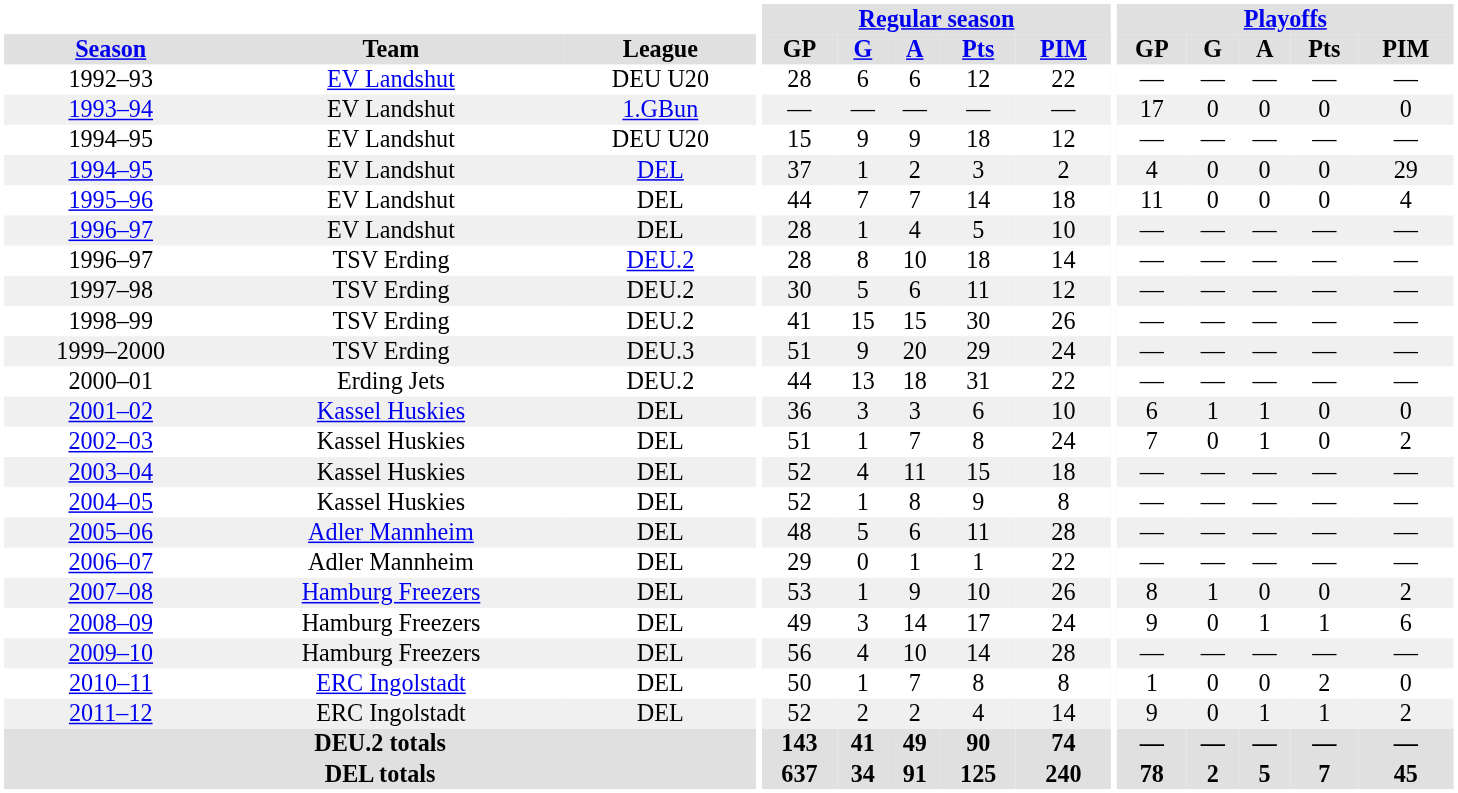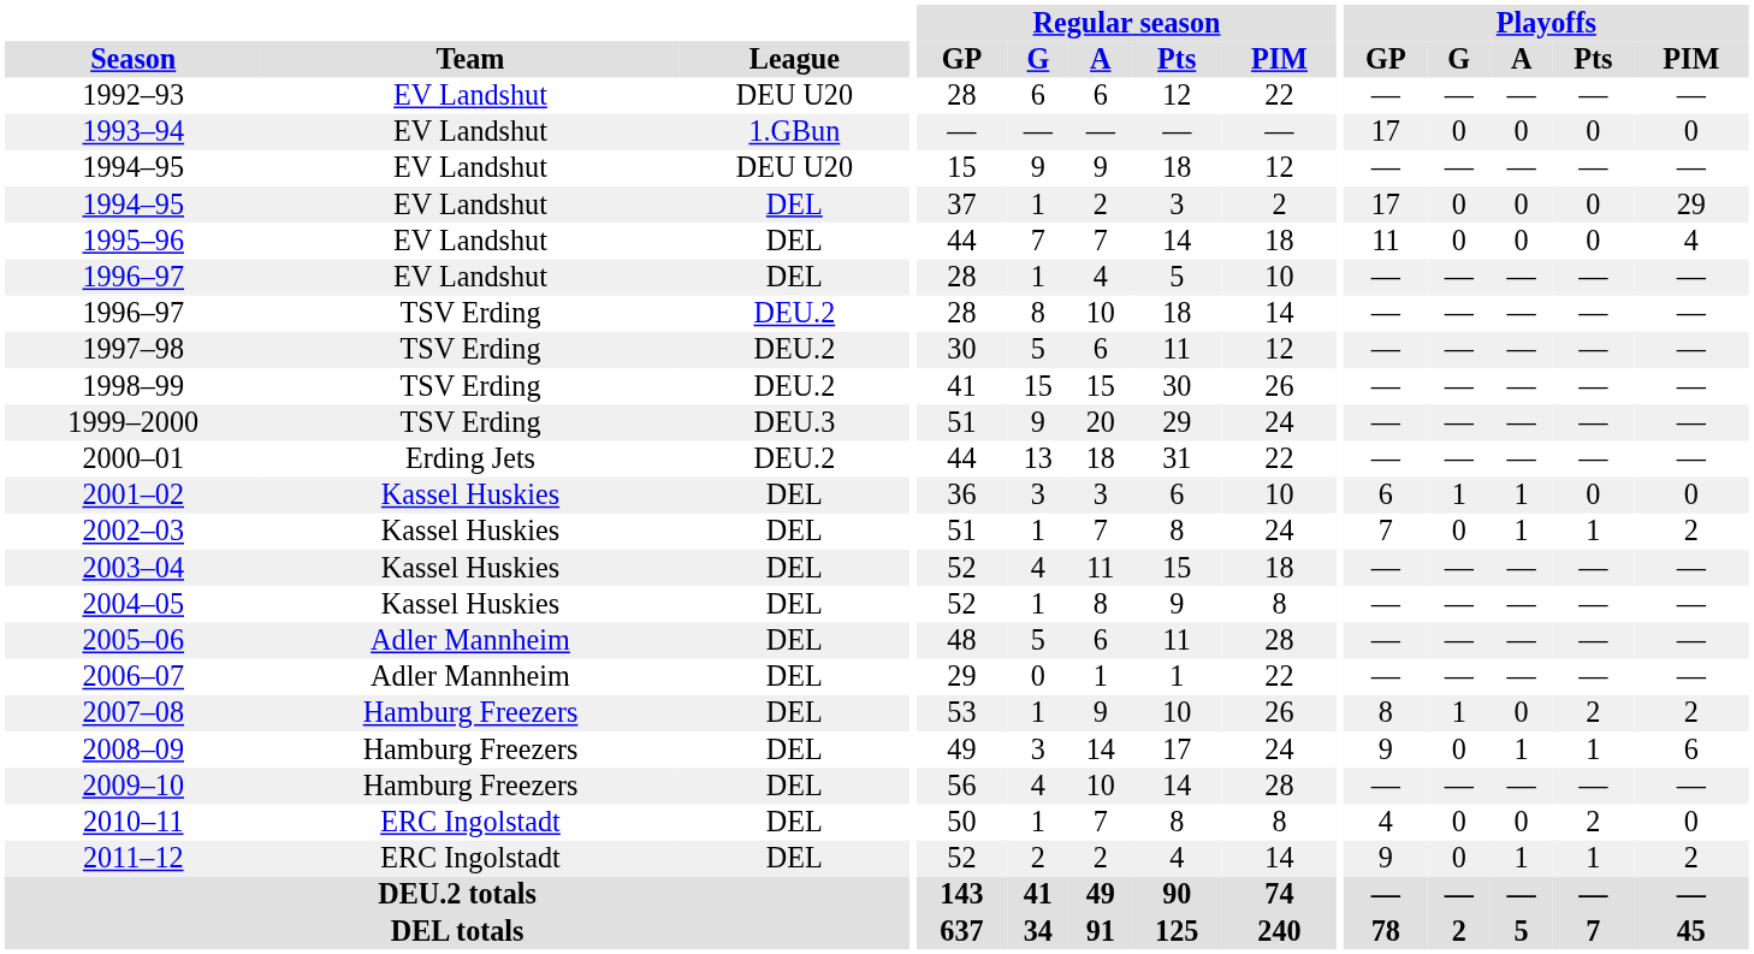1994–95 / DEL | Playoffs / GP: 4 -> 17
2002–03 | Playoffs / Pts: 0 -> 1
2007–08 | Playoffs / Pts: 0 -> 2
2010–11 | Playoffs / GP: 1 -> 4
